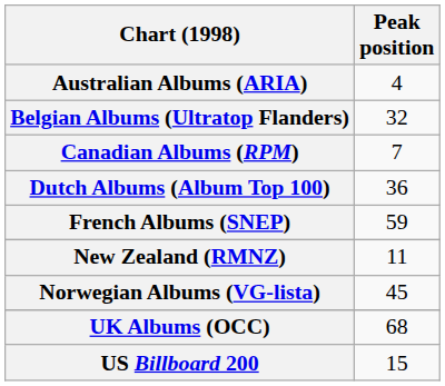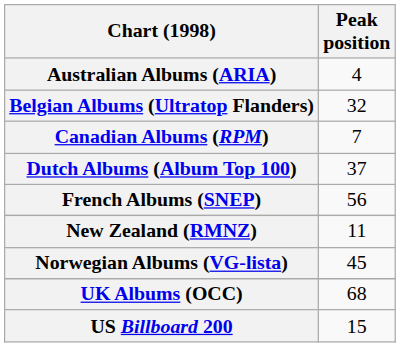Dutch Albums (Album Top 100) | Peak position: 36 -> 37
French Albums (SNEP) | Peak position: 59 -> 56
